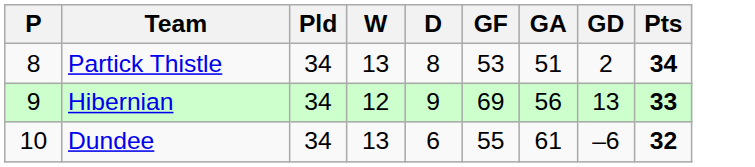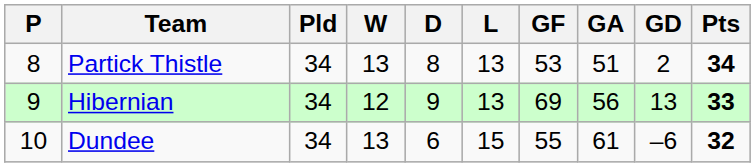+ column: L | 13 | 13 | 15
